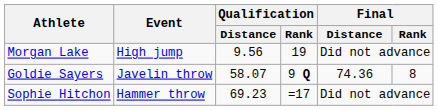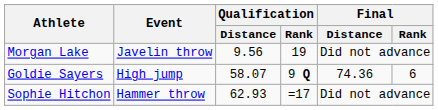Morgan Lake | Event: High jump -> Javelin throw
Goldie Sayers | Event: Javelin throw -> High jump
Goldie Sayers | Final / Rank: 8 -> 6
Sophie Hitchon | Qualification / Distance: 69.23 -> 62.93
